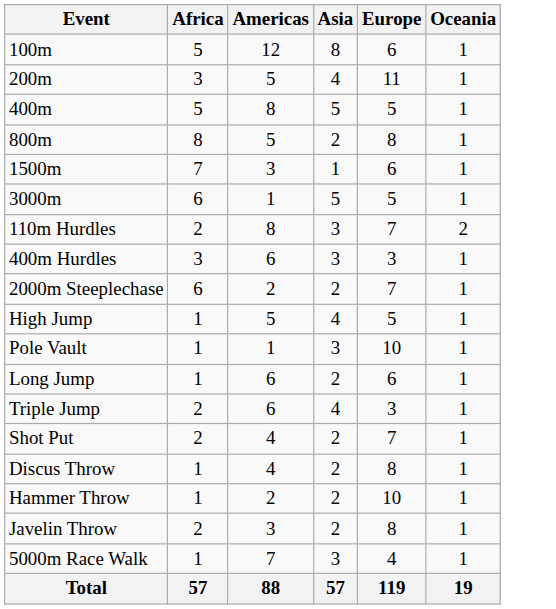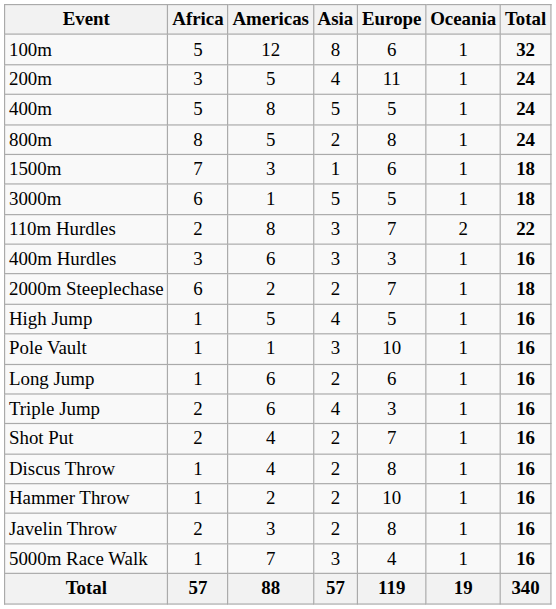+ column: Total | 32 | 24 | 24 | 24 | 18 | 18 | 22 | 16 | 18 | 16 | 16 | 16 | 16 | 16 | 16 | 16 | 16 | 16 | 340
